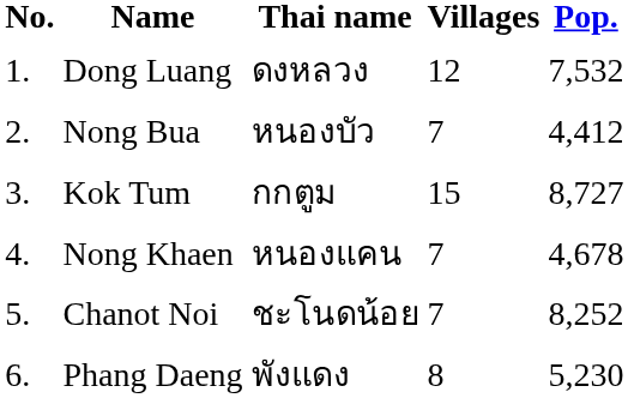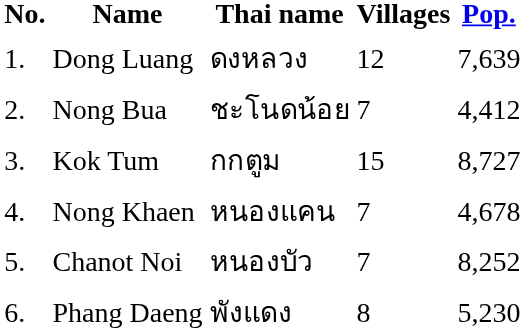Dong Luang | Pop.: 7,532 -> 7,639
Nong Bua | Thai name: หนองบัว -> ชะโนดน้อย
Chanot Noi | Thai name: ชะโนดน้อย -> หนองบัว
